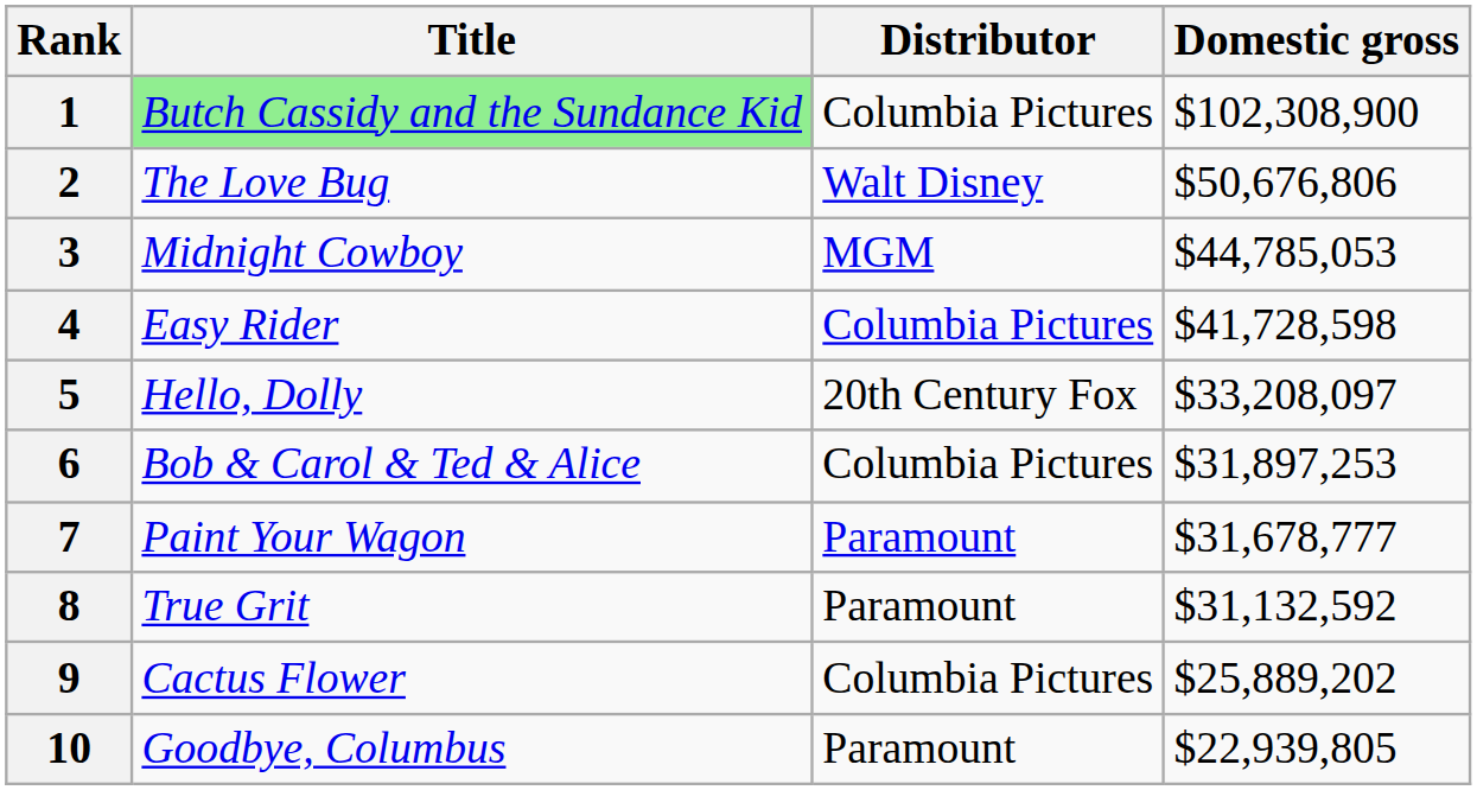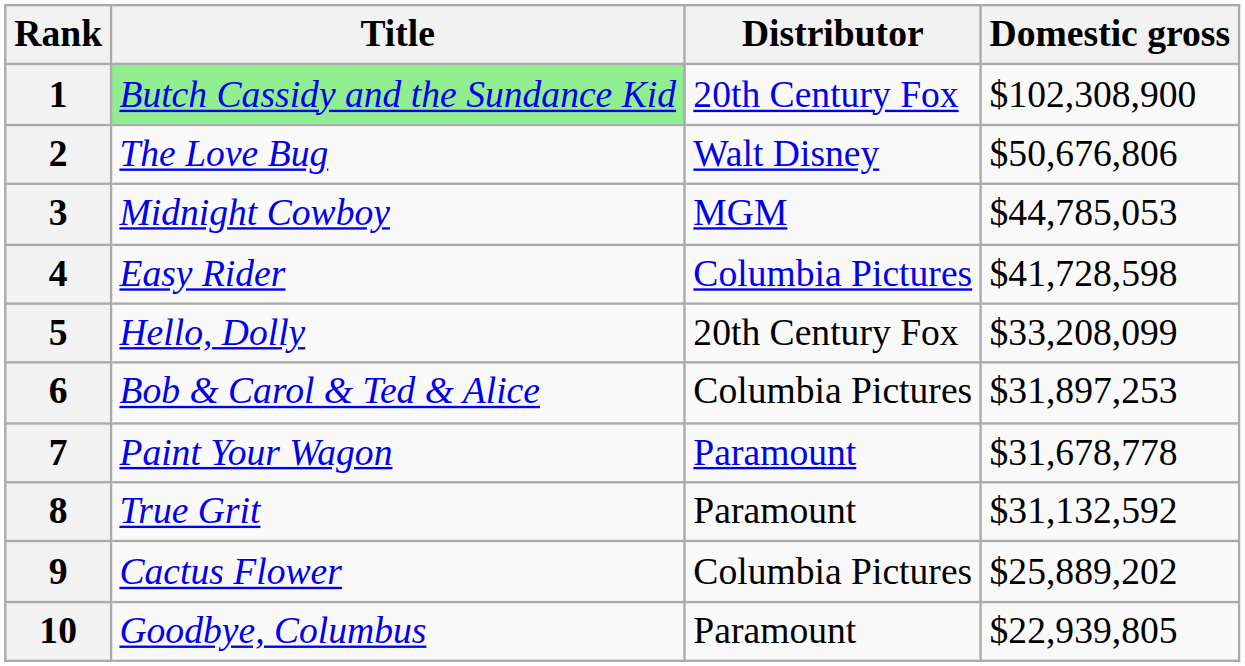1 | Distributor: Columbia Pictures -> 20th Century Fox
5 | Domestic gross: $33,208,097 -> $33,208,099
7 | Domestic gross: $31,678,777 -> $31,678,778
